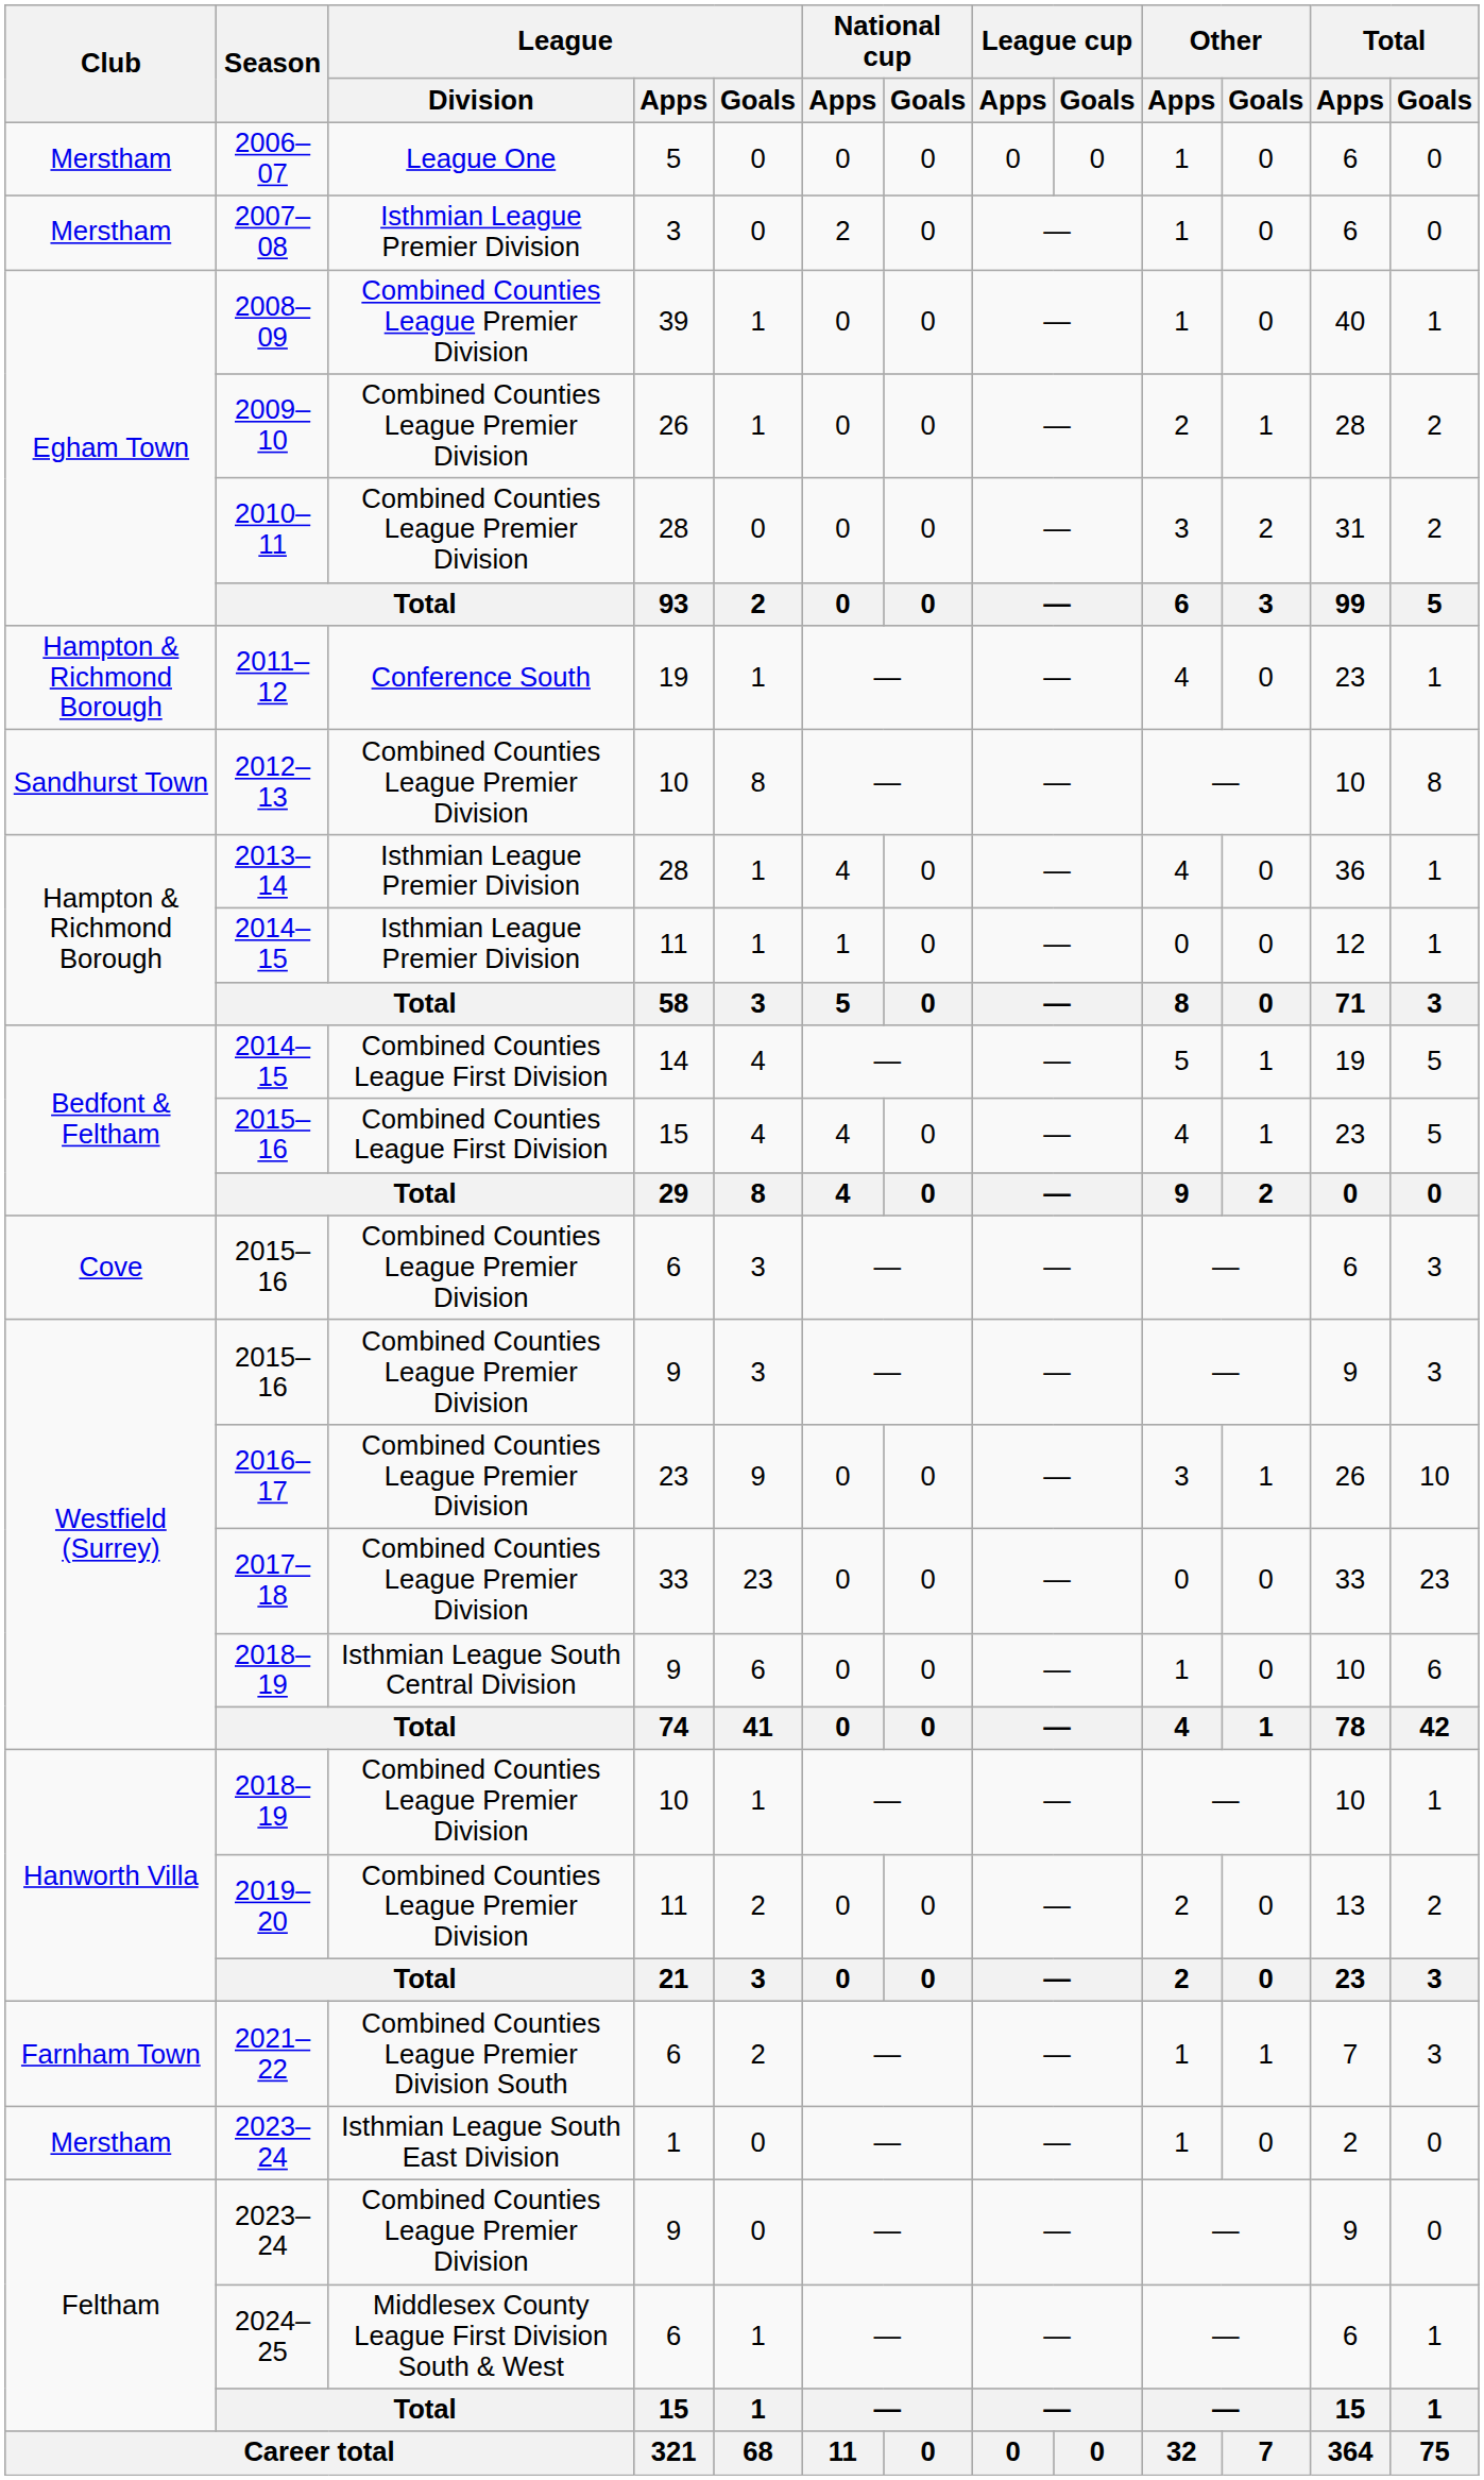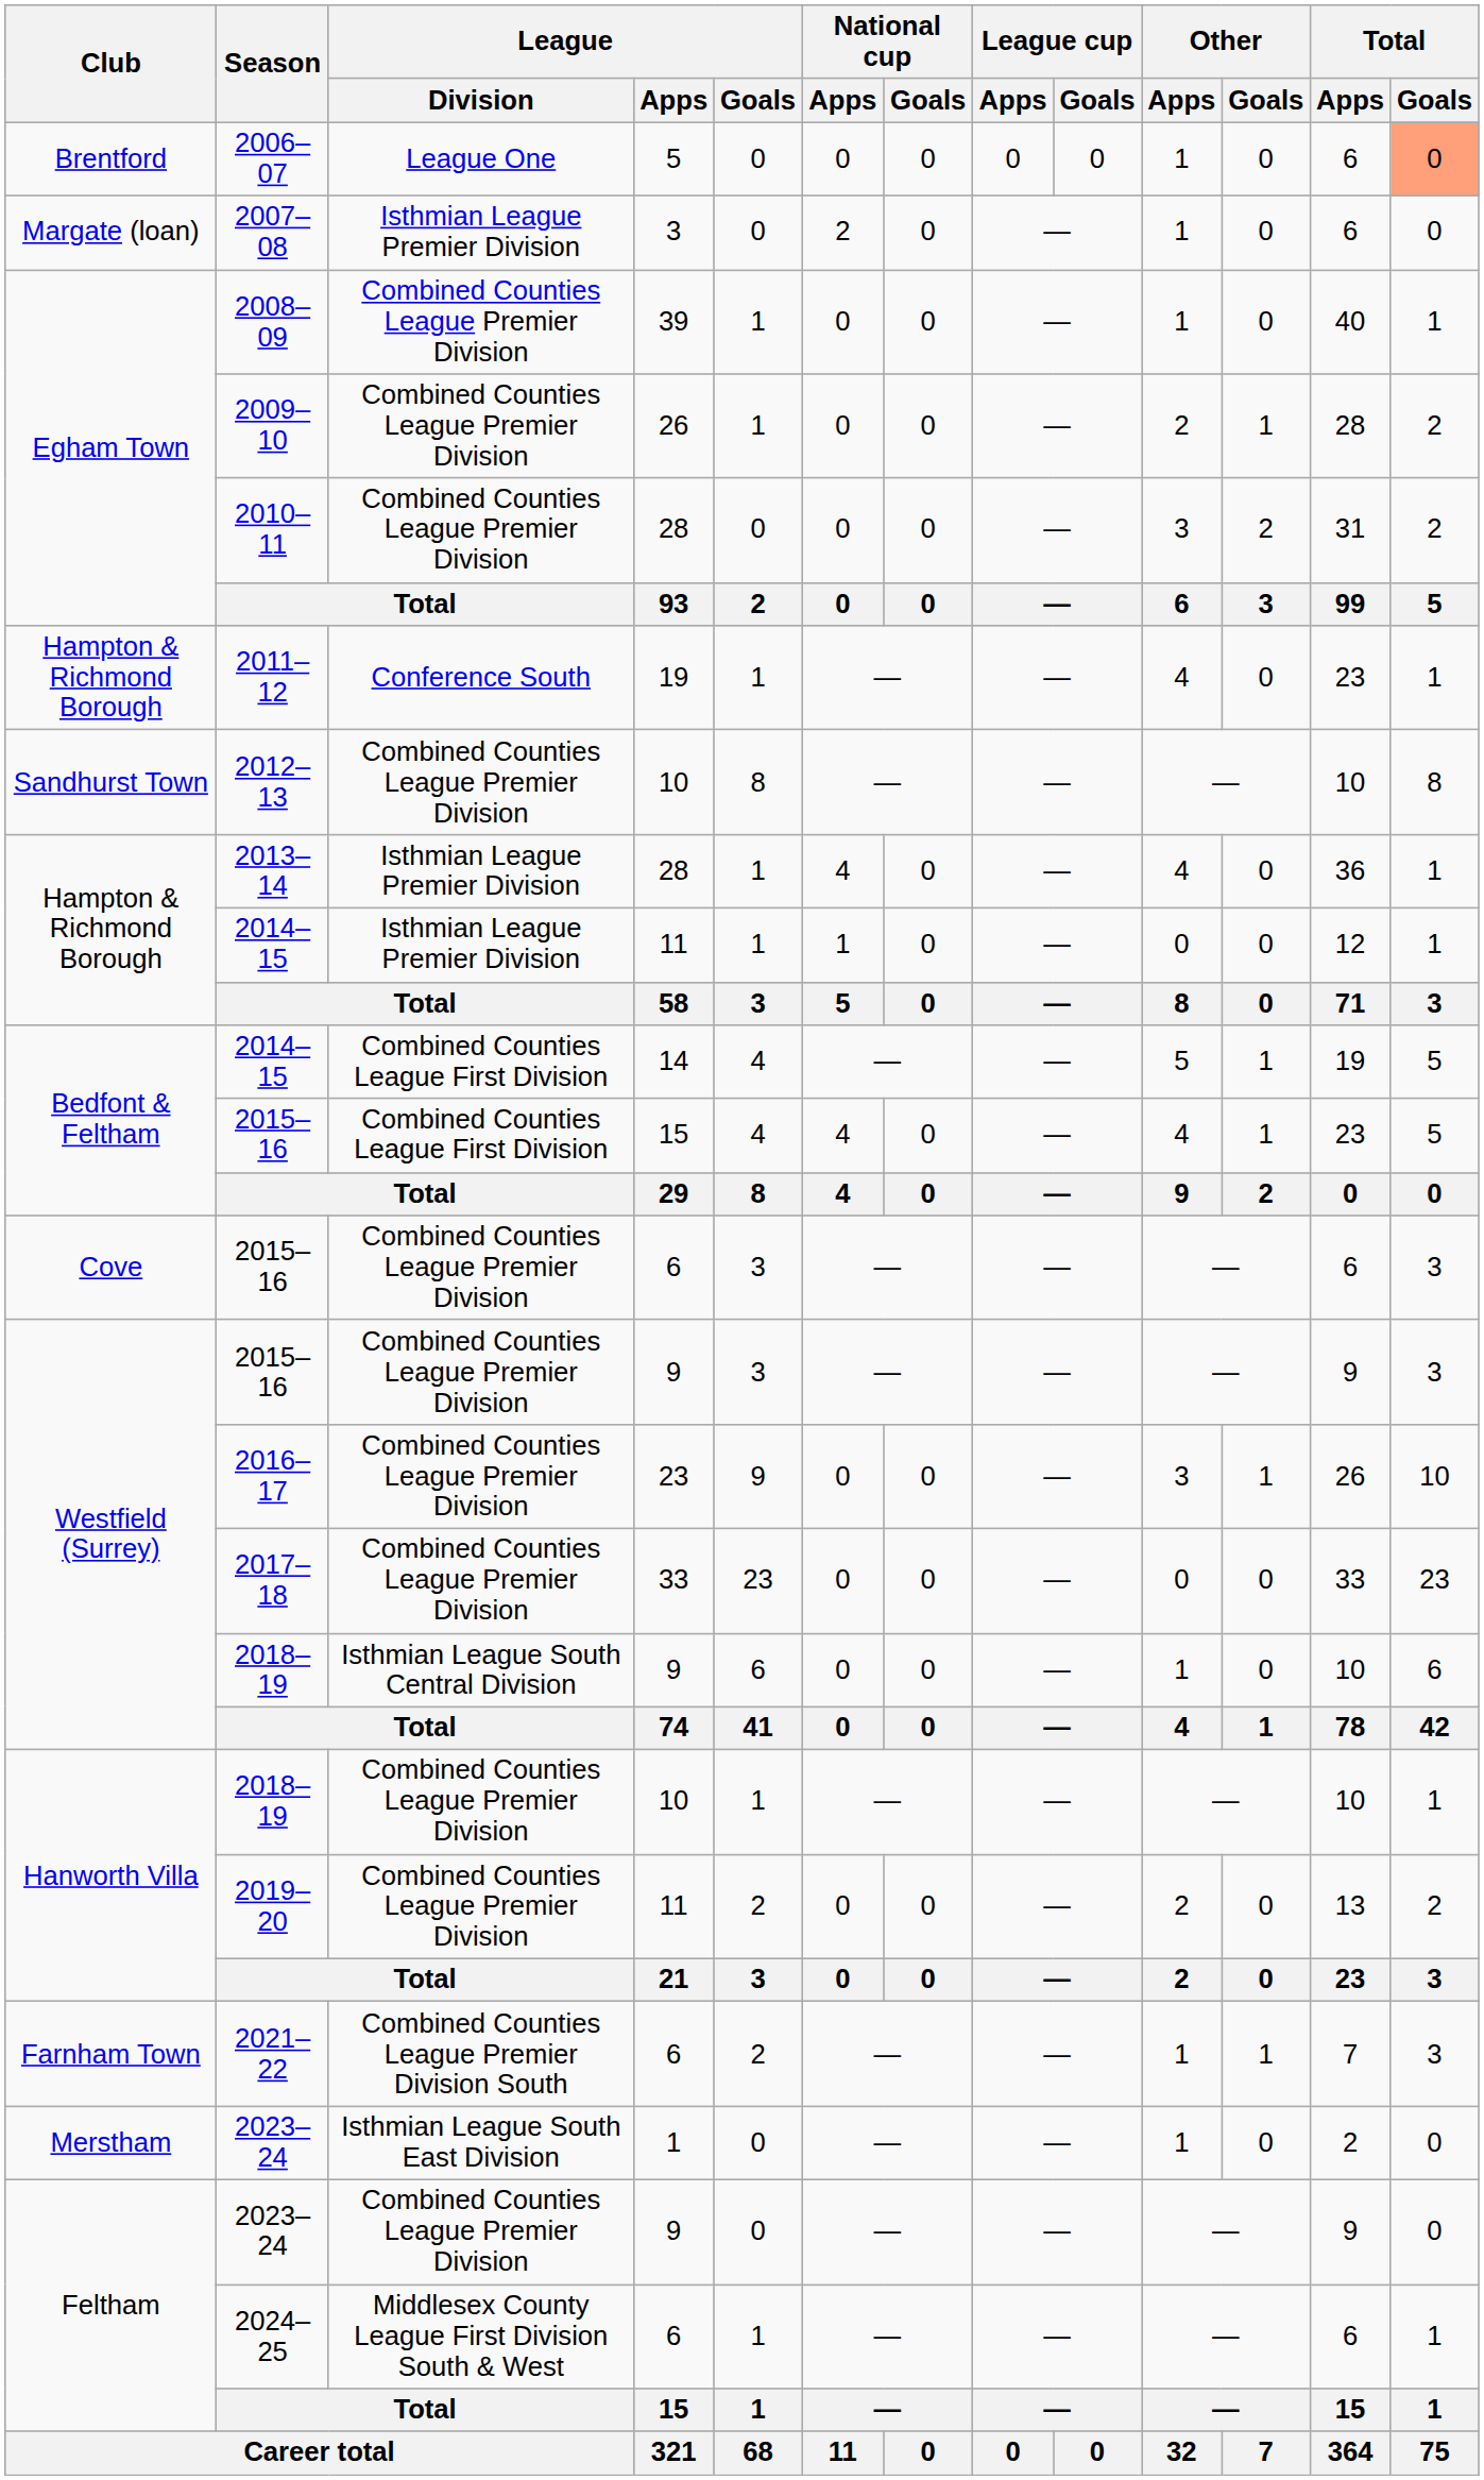2006–07 | Club: Merstham -> Brentford
2006–07 | Total / Goals: no background -> lightsalmon background
2007–08 | Club: Merstham -> Margate (loan)
